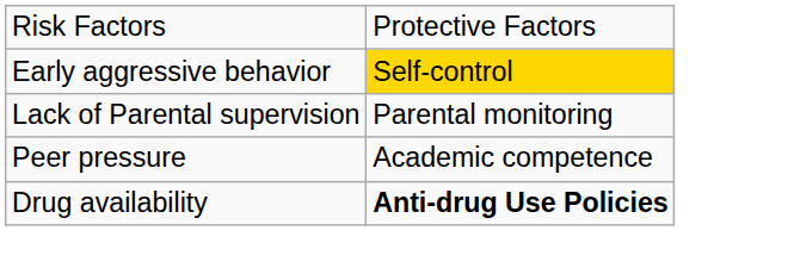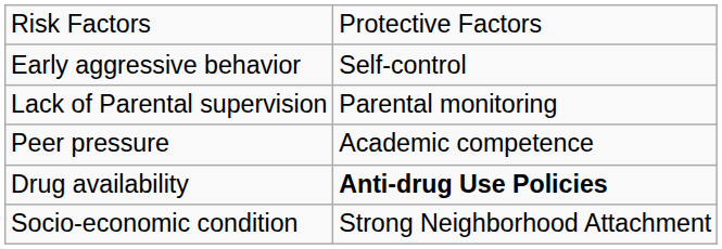Early aggressive behavior | column 2: gold background -> no background
+ row: Socio-economic condition | Strong Neighborhood Attachment
